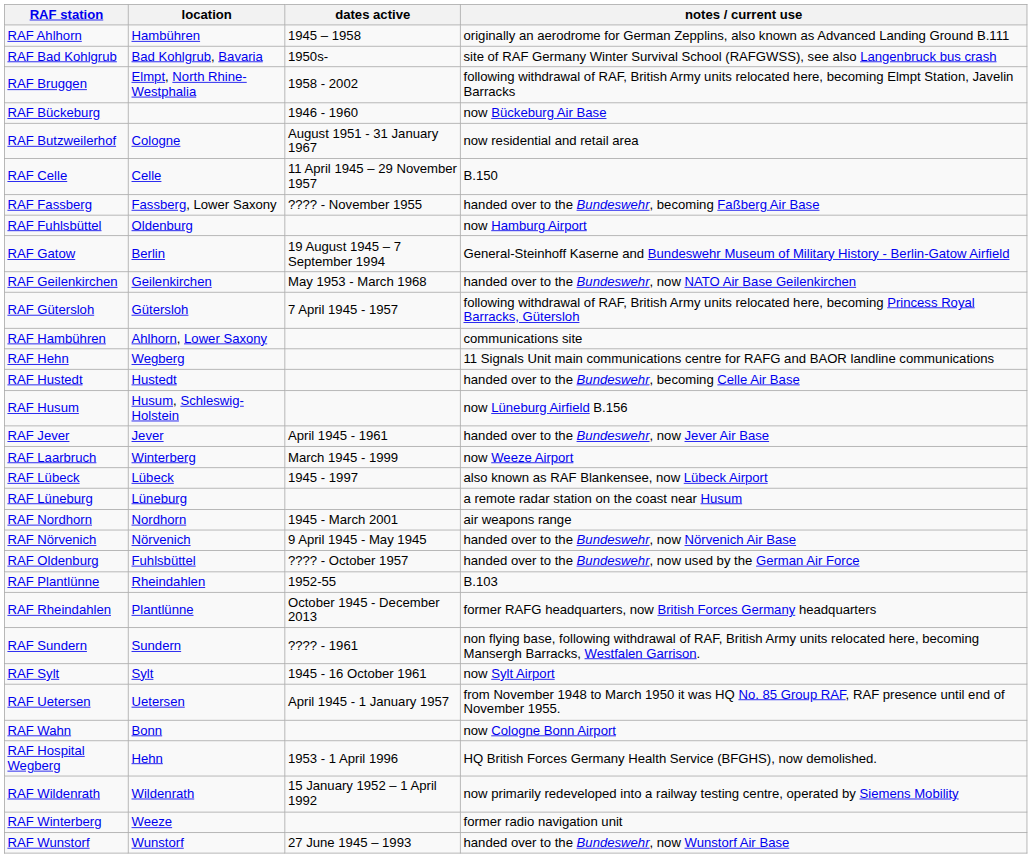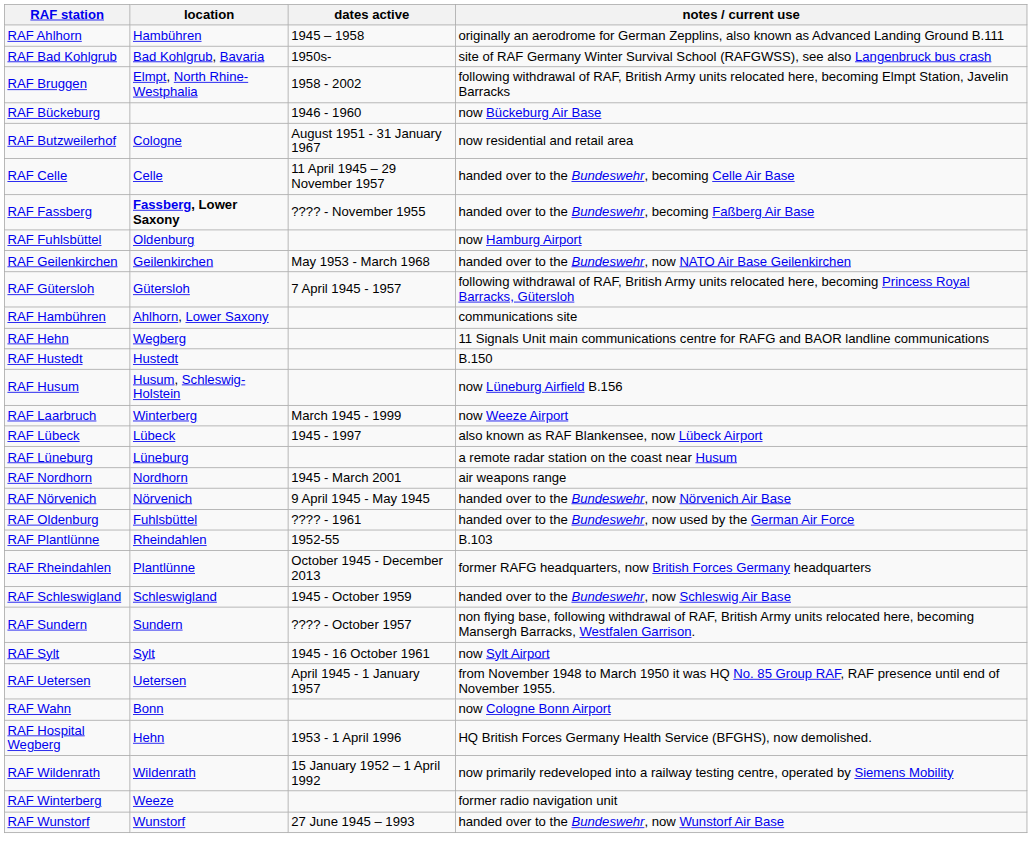RAF Celle | notes / current use: B.150 -> handed over to the Bundeswehr, becoming Celle Air Base
RAF Fassberg | location: normal -> bold
- row: RAF Gatow | Berlin | 19 August 1945 – 7 September 1994 | General-Steinhoff Kaserne and Bundeswehr Museum of Military History - Berlin-Gatow Airfield
RAF Hustedt | notes / current use: handed over to the Bundeswehr, becoming Celle Air Base -> B.150
- row: RAF Jever | Jever | April 1945 - 1961 | handed over to the Bundeswehr, now Jever Air Base
RAF Oldenburg | dates active: ???? - October 1957 -> ???? - 1961
+ row: RAF Schleswigland | Schleswigland | 1945 - October 1959 | handed over to the Bundeswehr, now Schleswig Air Base
RAF Sundern | dates active: ???? - 1961 -> ???? - October 1957
